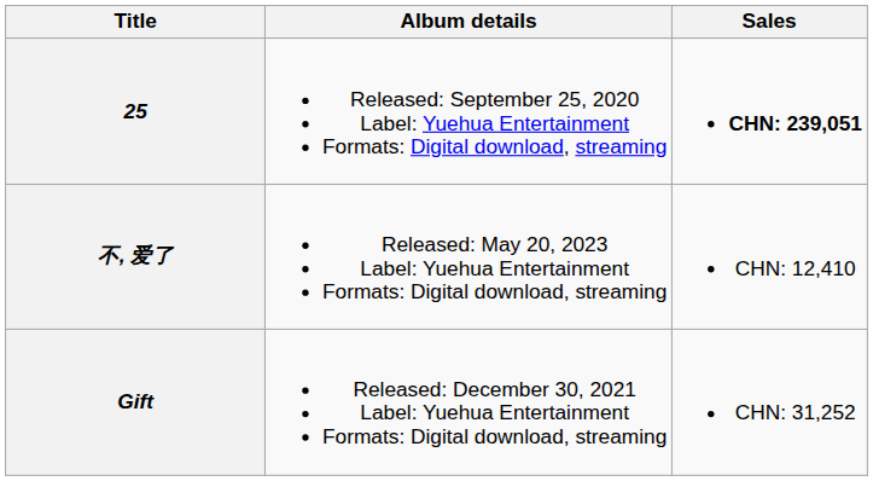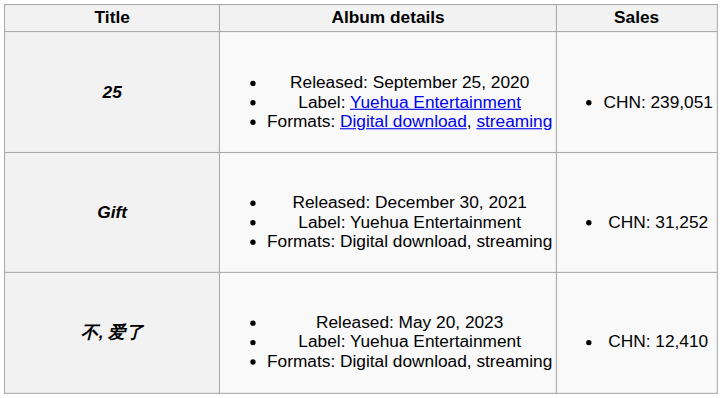25 | Sales: bold -> normal
rows swapped: Gift <-> 不, 爱了
